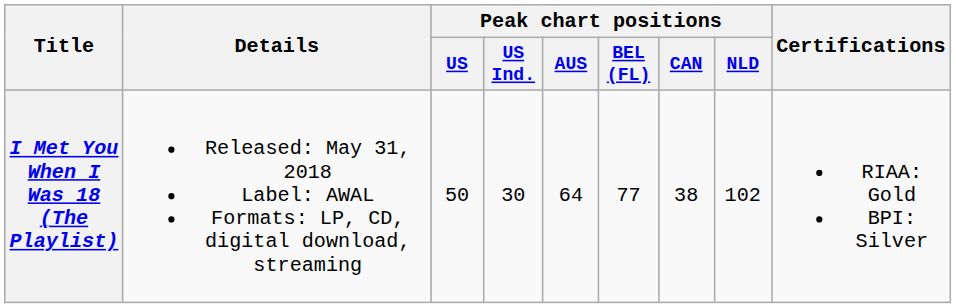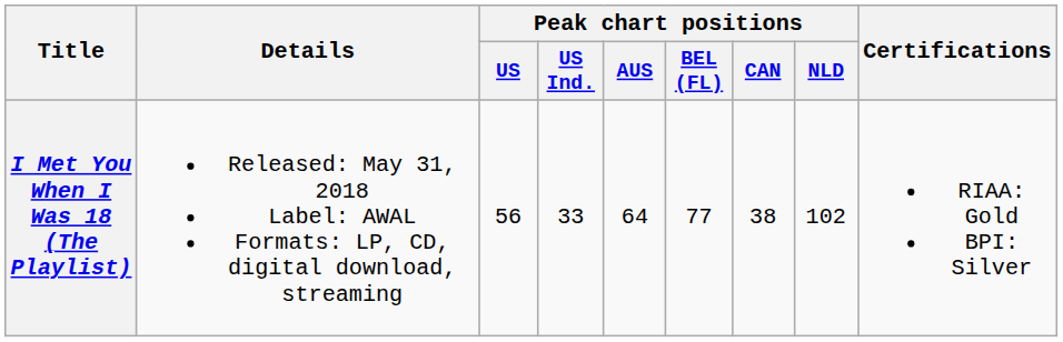I Met You When I Was 18 (The Playlist) | Peak chart positions / US: 50 -> 56
I Met You When I Was 18 (The Playlist) | Peak chart positions / US Ind.: 30 -> 33
